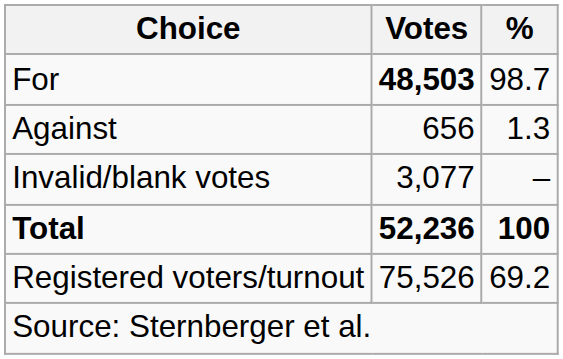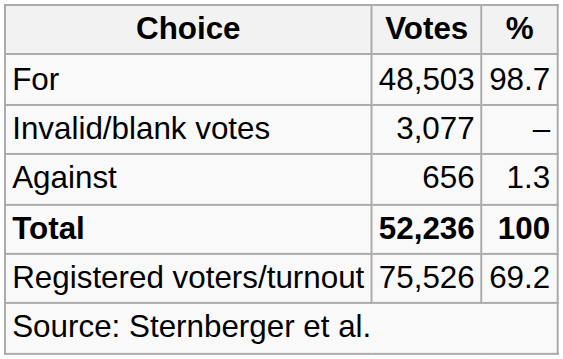For | Votes: bold -> normal
rows swapped: Against <-> Invalid/blank votes
